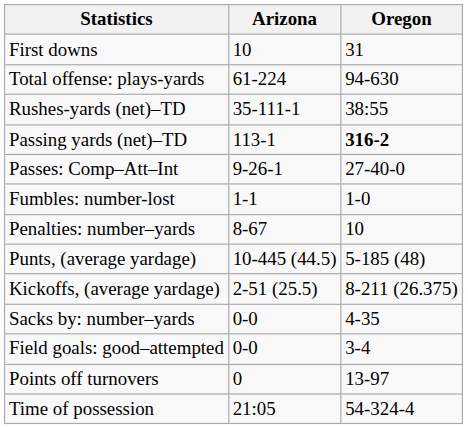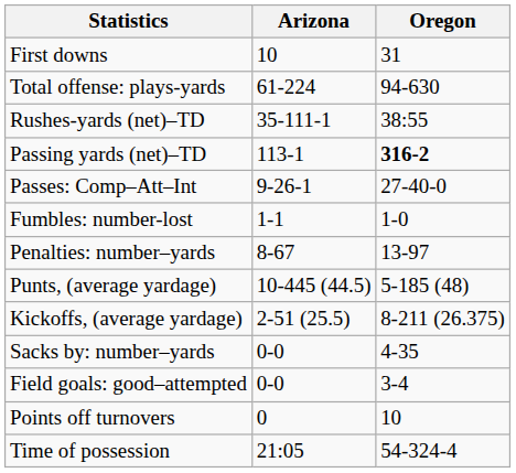Penalties: number–yards | Oregon: 10 -> 13-97
Points off turnovers | Oregon: 13-97 -> 10
